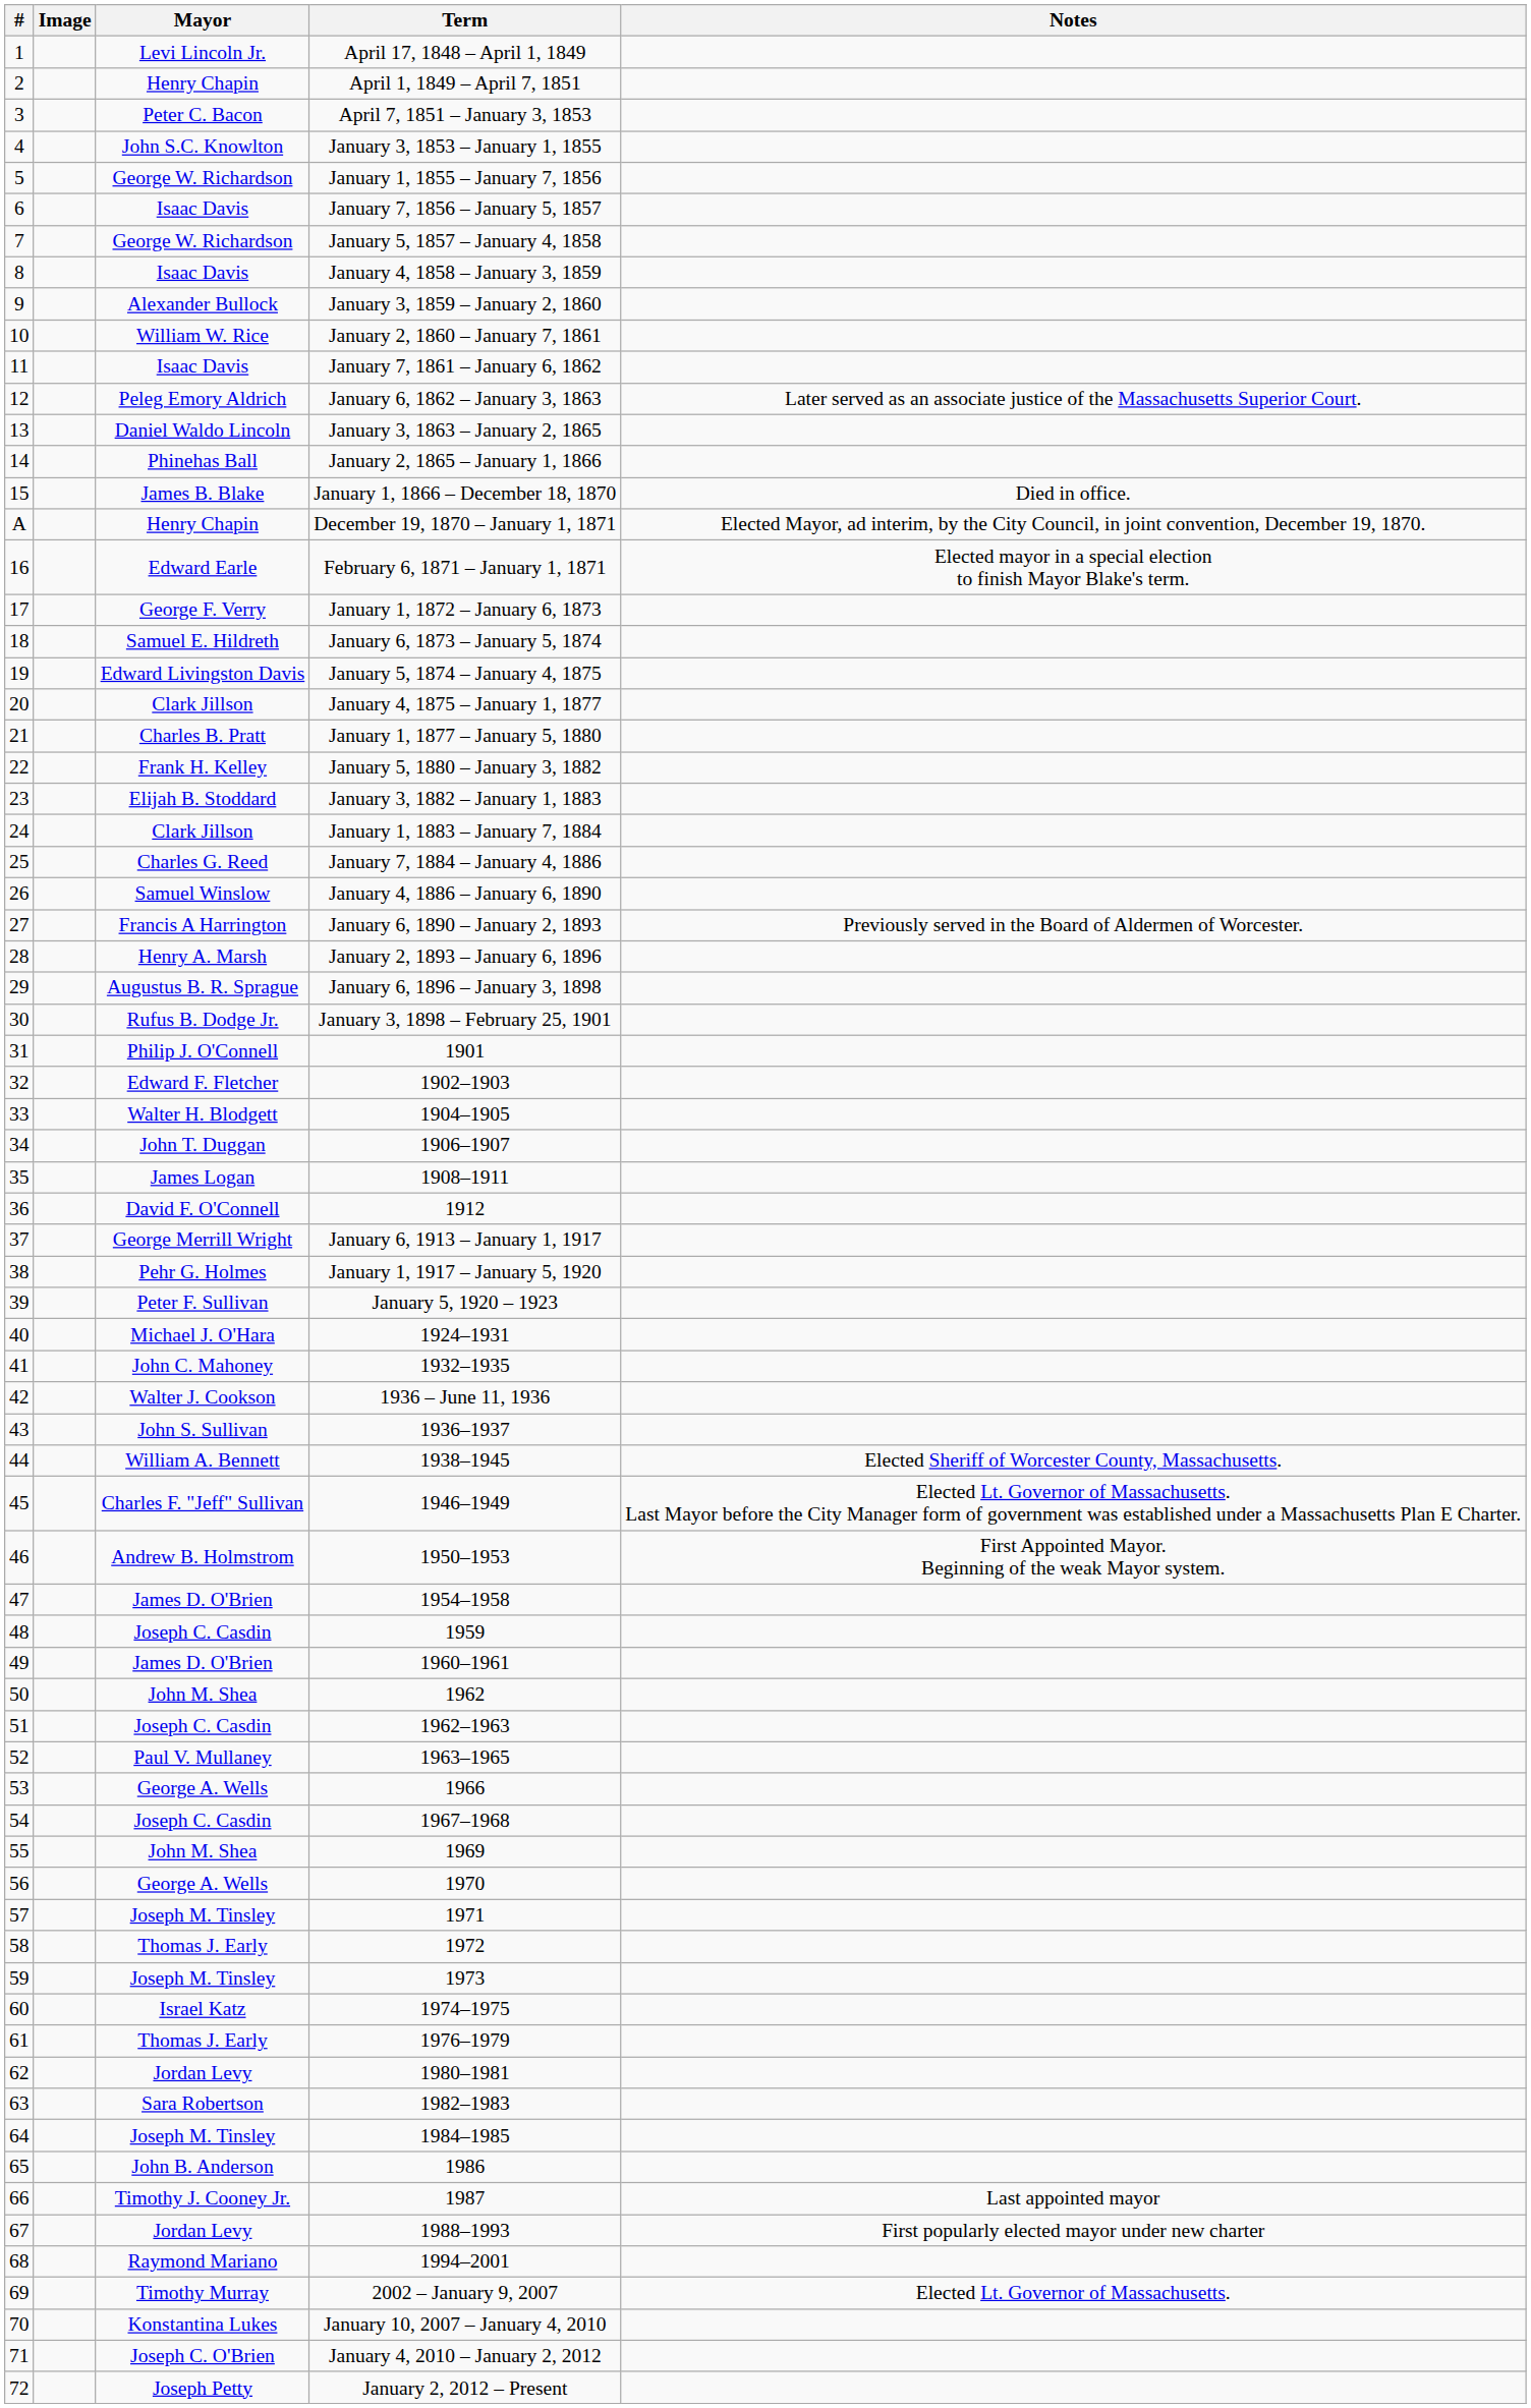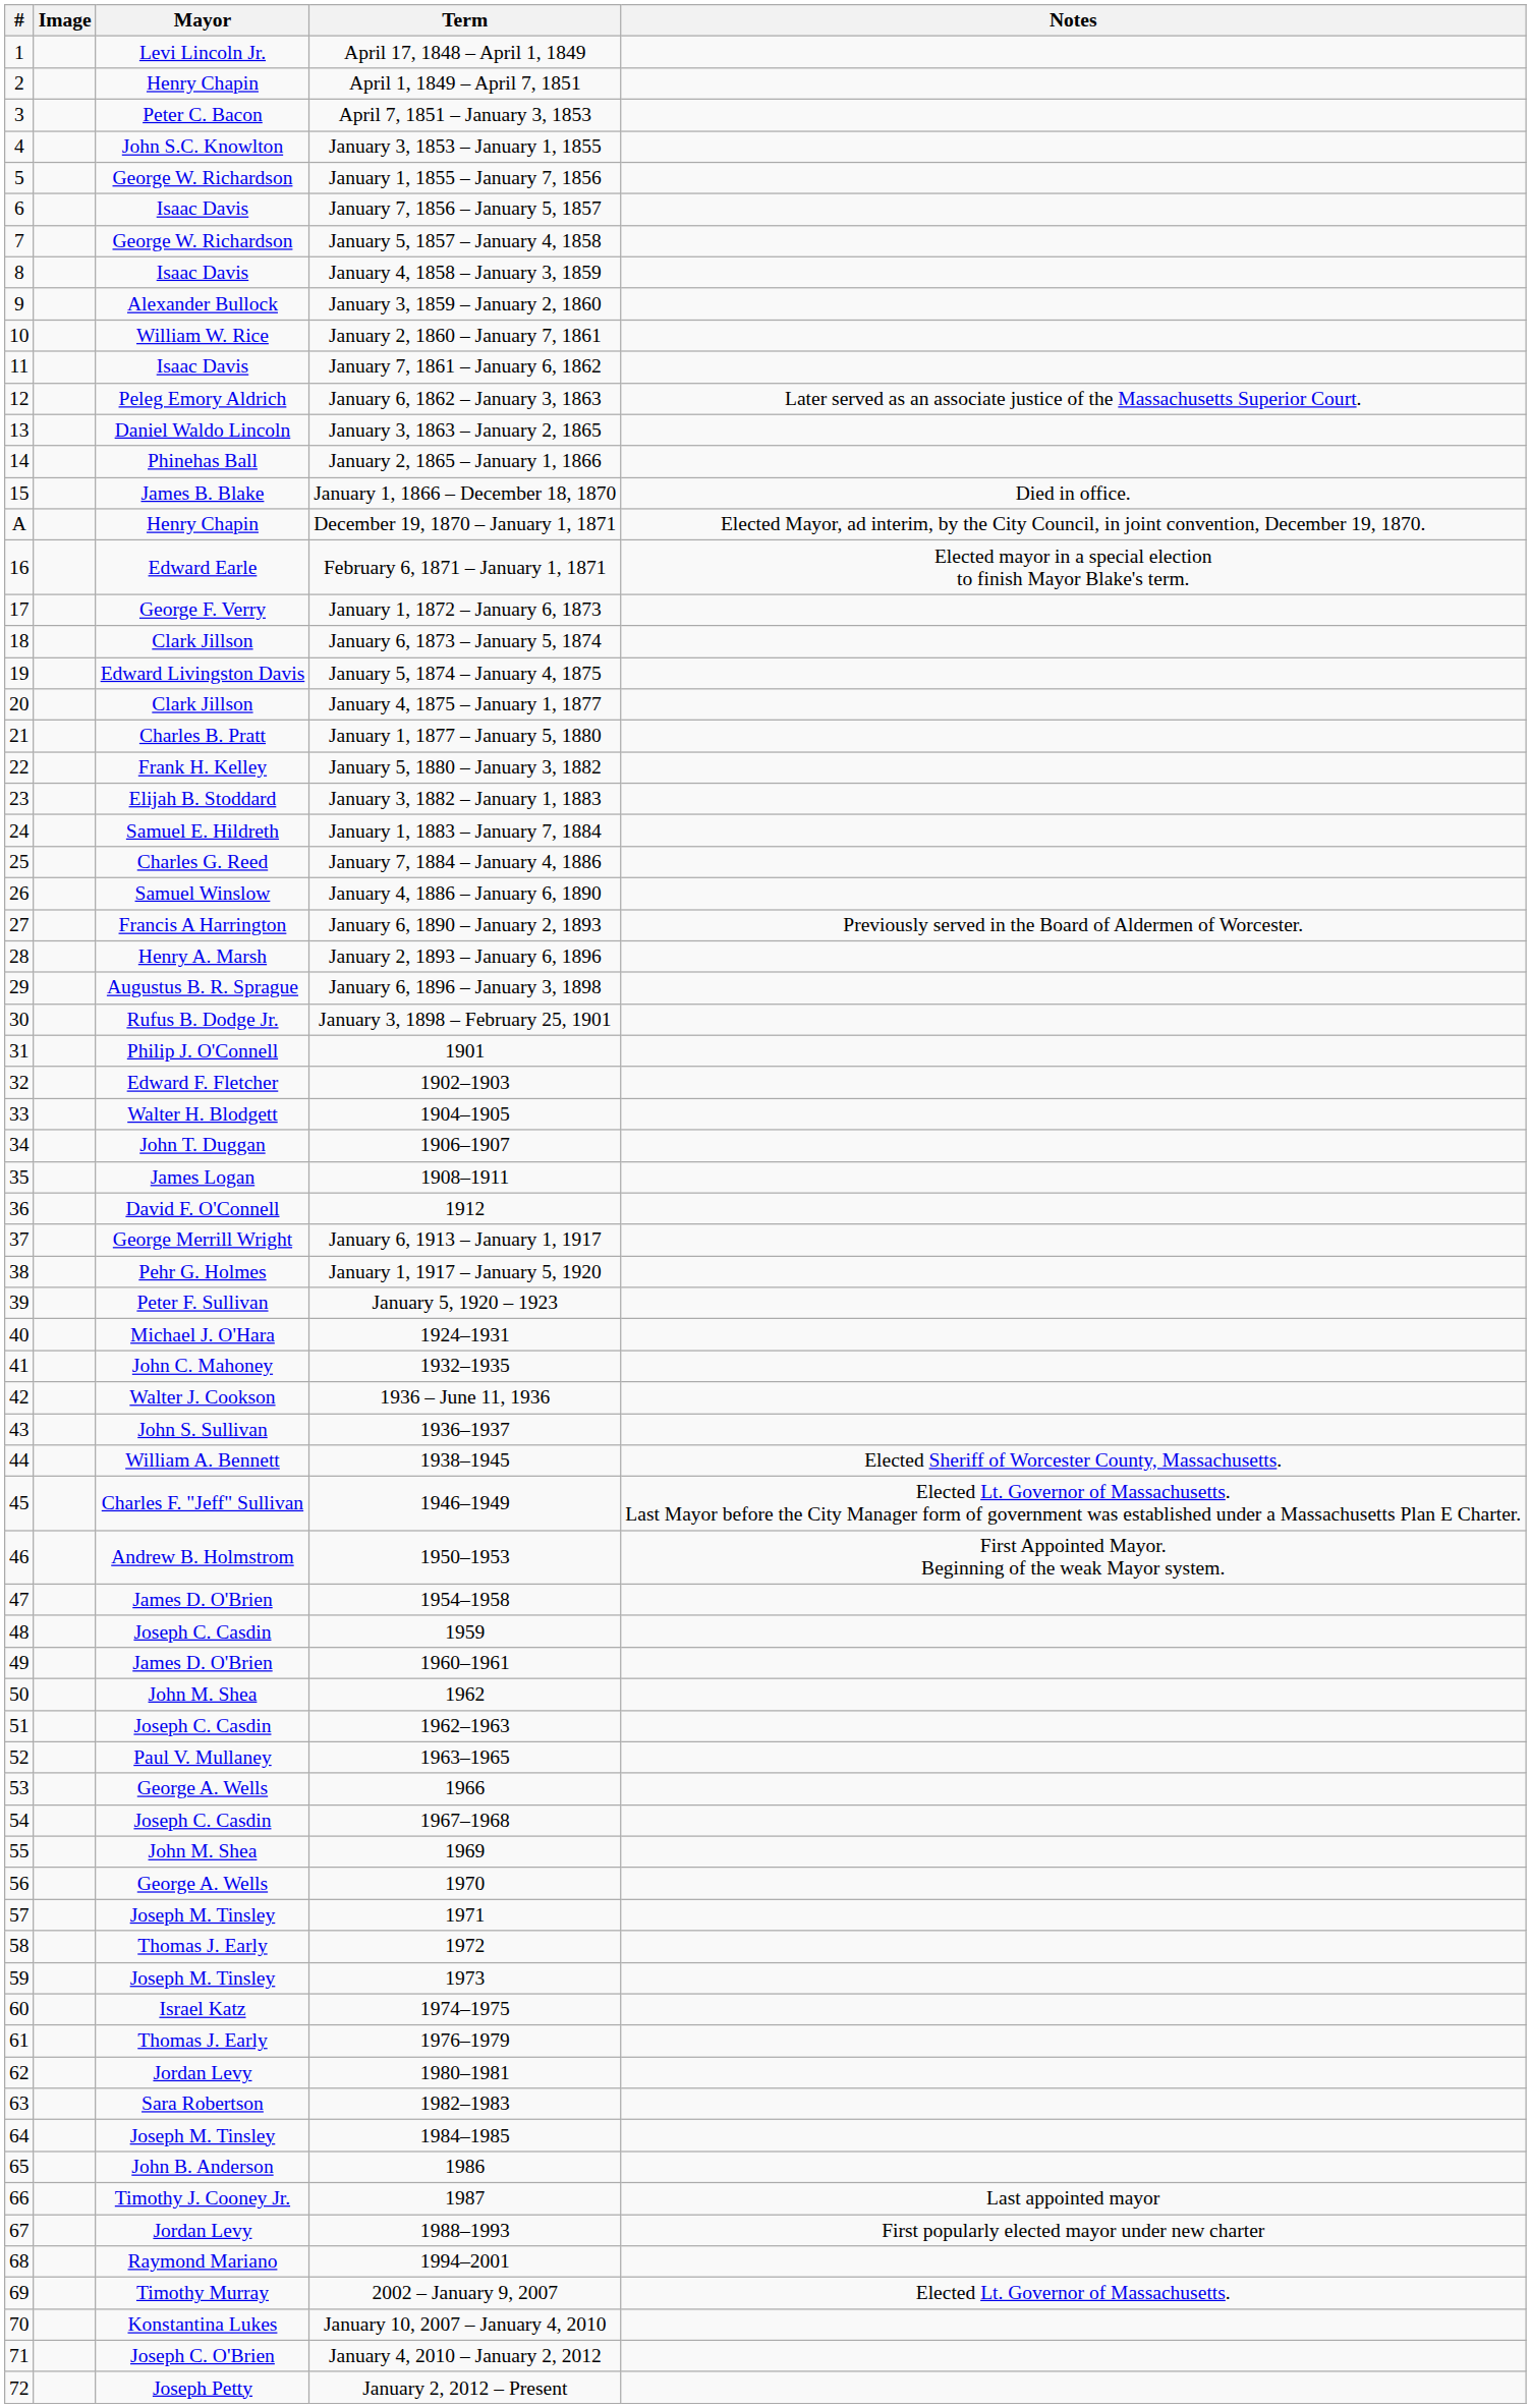January 6, 1873 – January 5, 1874 | Mayor: Samuel E. Hildreth -> Clark Jillson
January 1, 1883 – January 7, 1884 | Mayor: Clark Jillson -> Samuel E. Hildreth
